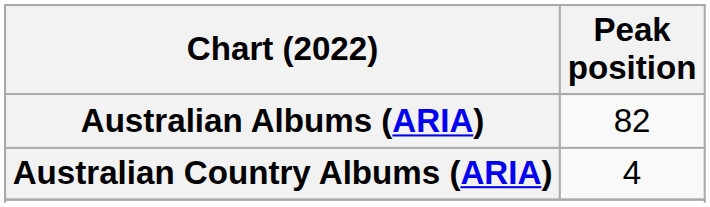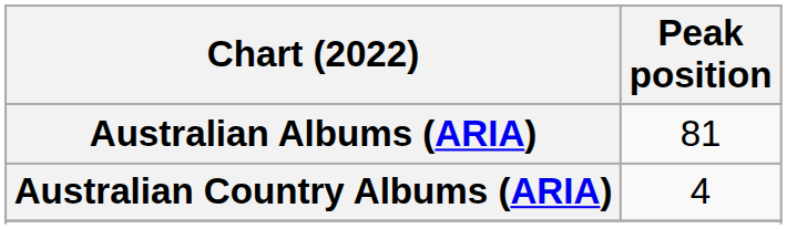Australian Albums (ARIA) | Peak position: 82 -> 81
